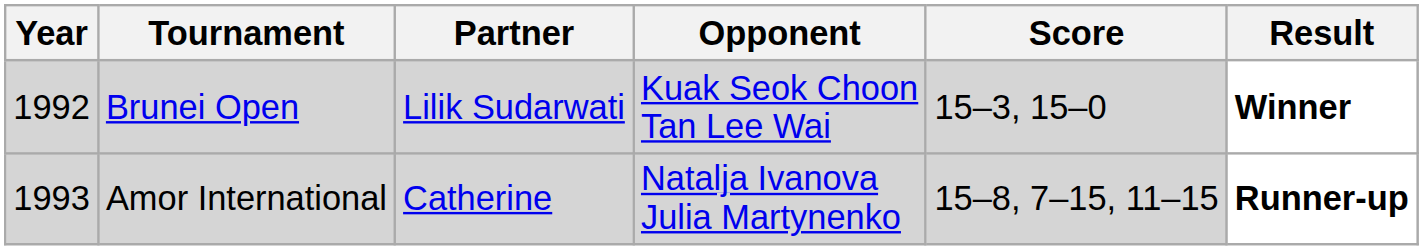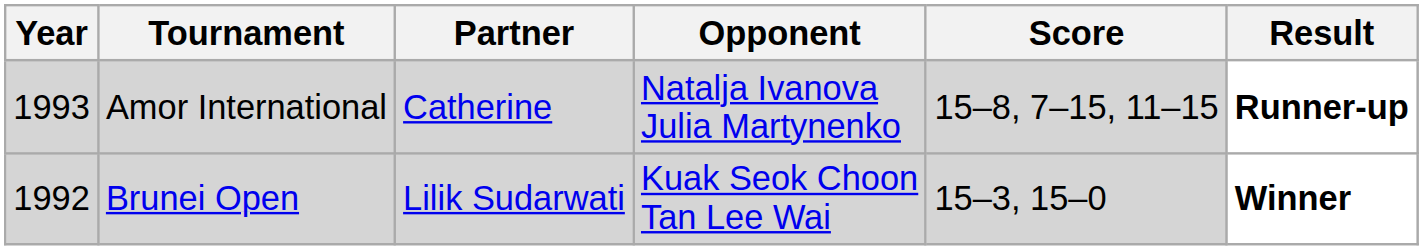rows swapped: Brunei Open <-> Amor International
